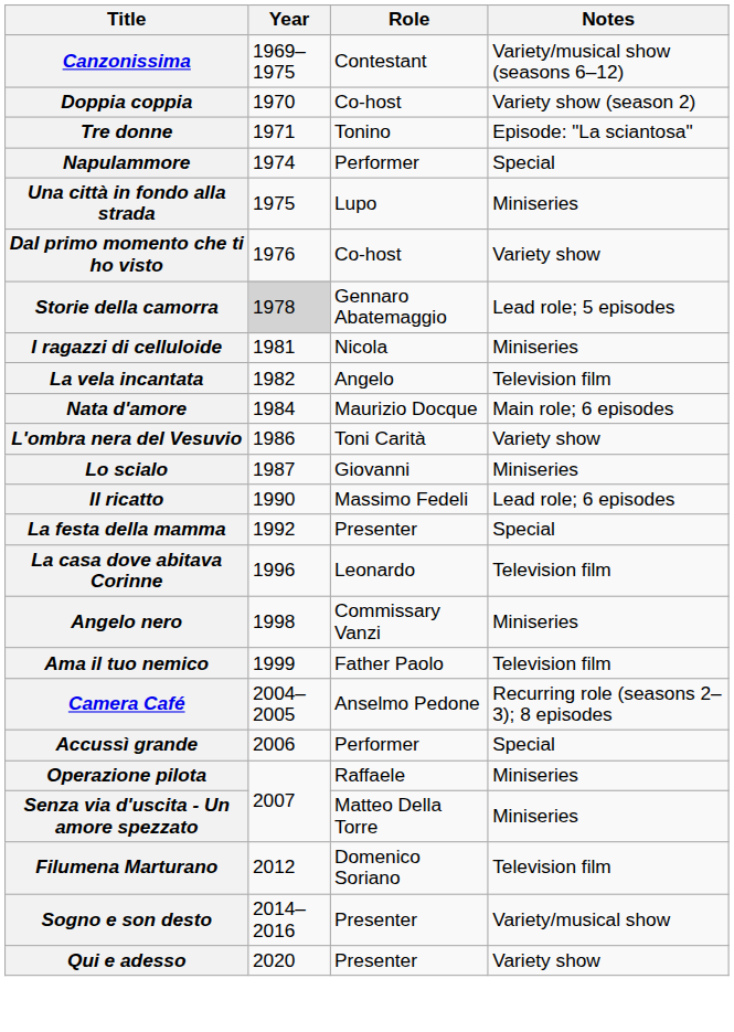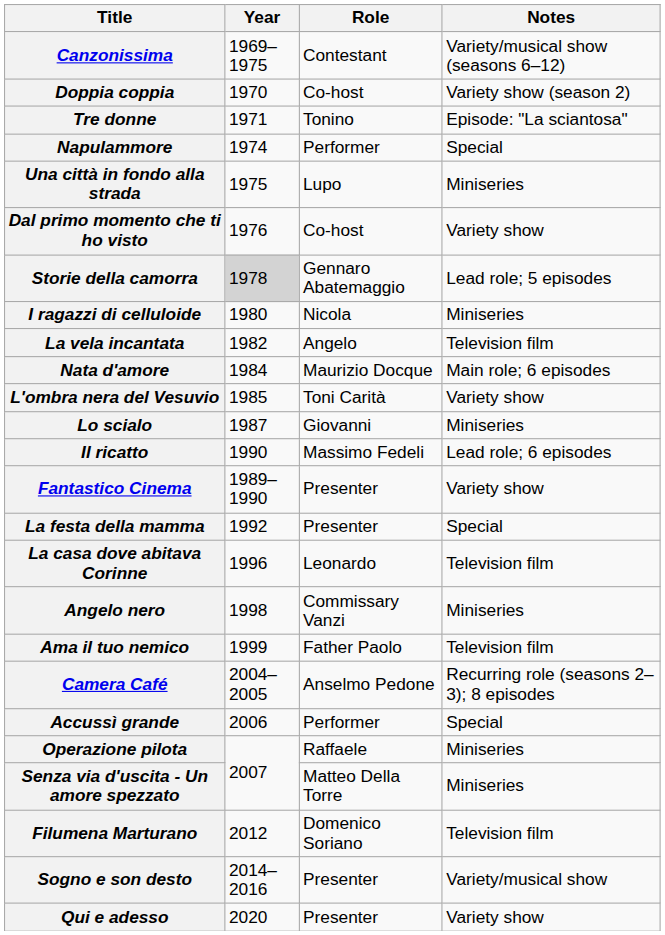I ragazzi di celluloide | Year: 1981 -> 1980
L'ombra nera del Vesuvio | Year: 1986 -> 1985
+ row: Fantastico Cinema | 1989–1990 | Presenter | Variety show
